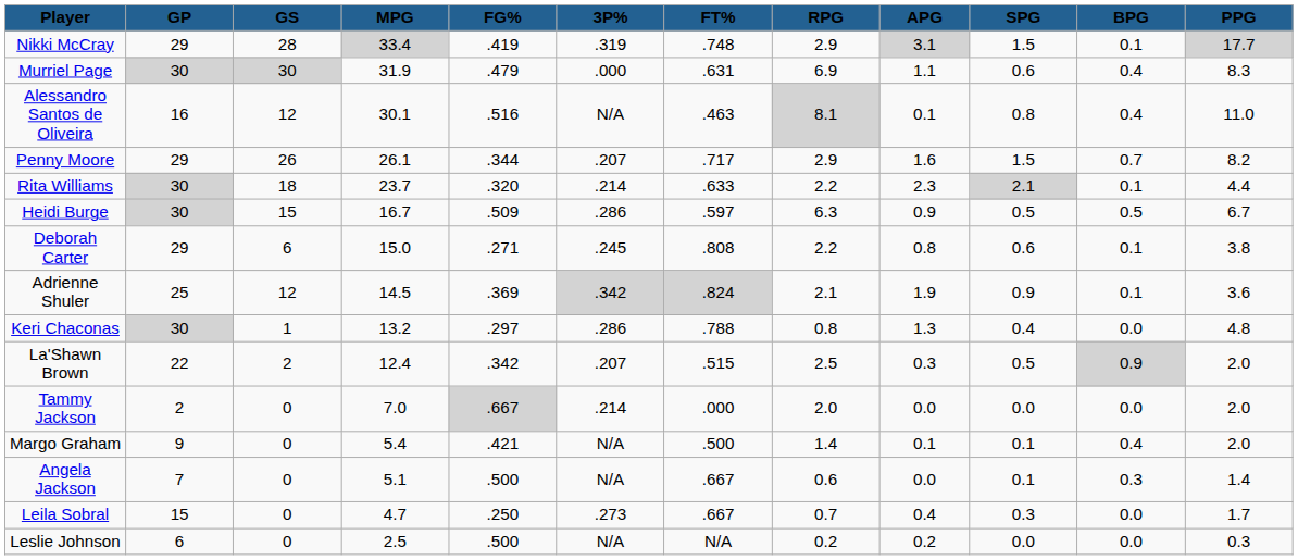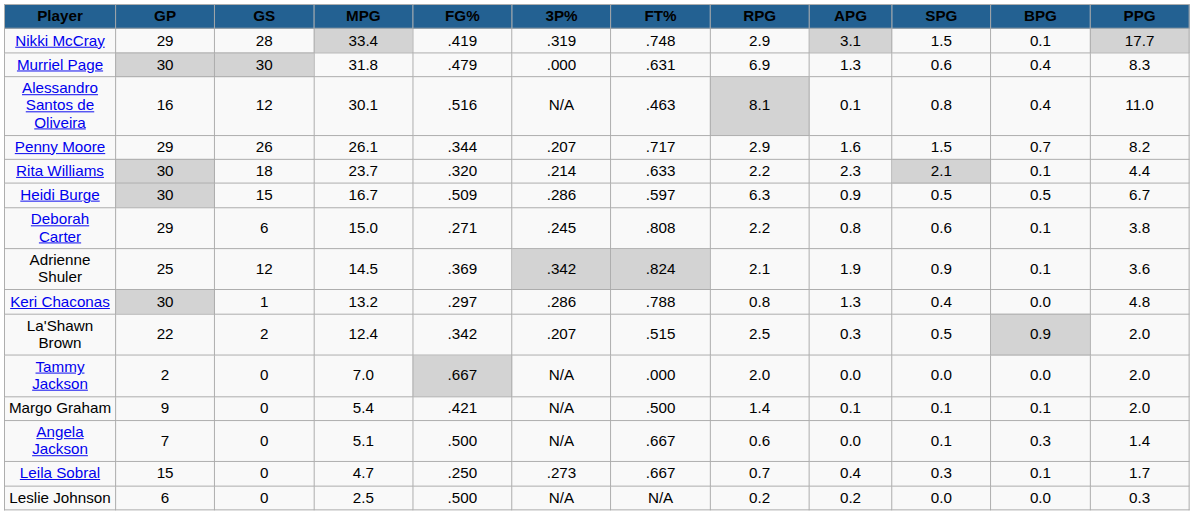Murriel Page | MPG: 31.9 -> 31.8
Murriel Page | APG: 1.1 -> 1.3
Tammy Jackson | 3P%: .214 -> N/A
Margo Graham | BPG: 0.4 -> 0.1
Leila Sobral | BPG: 0.0 -> 0.1
